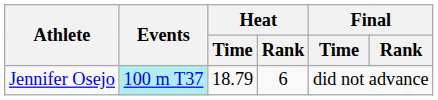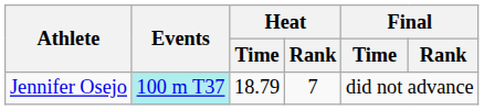Jennifer Osejo | Heat / Rank: 6 -> 7
